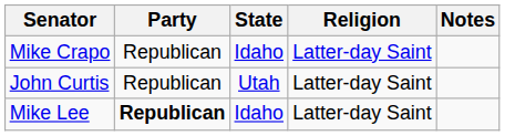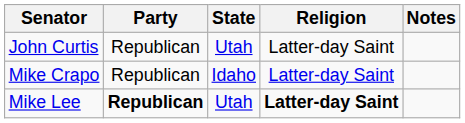rows swapped: Mike Crapo <-> John Curtis
Mike Lee | State: Idaho -> Utah
Mike Lee | Religion: normal -> bold
